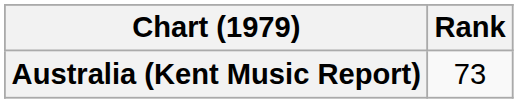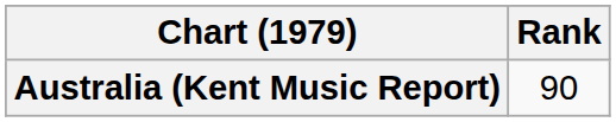Australia (Kent Music Report) | Rank: 73 -> 90
